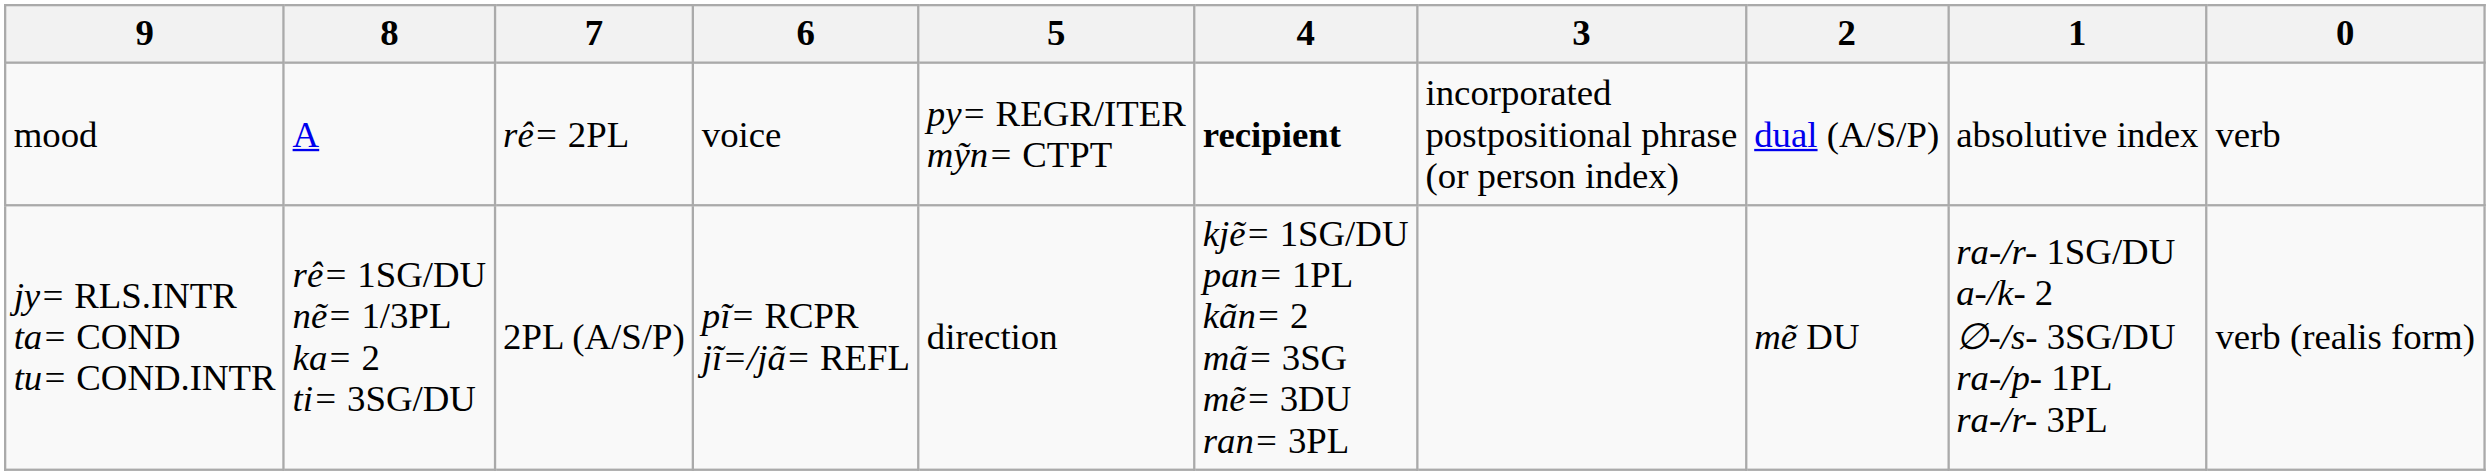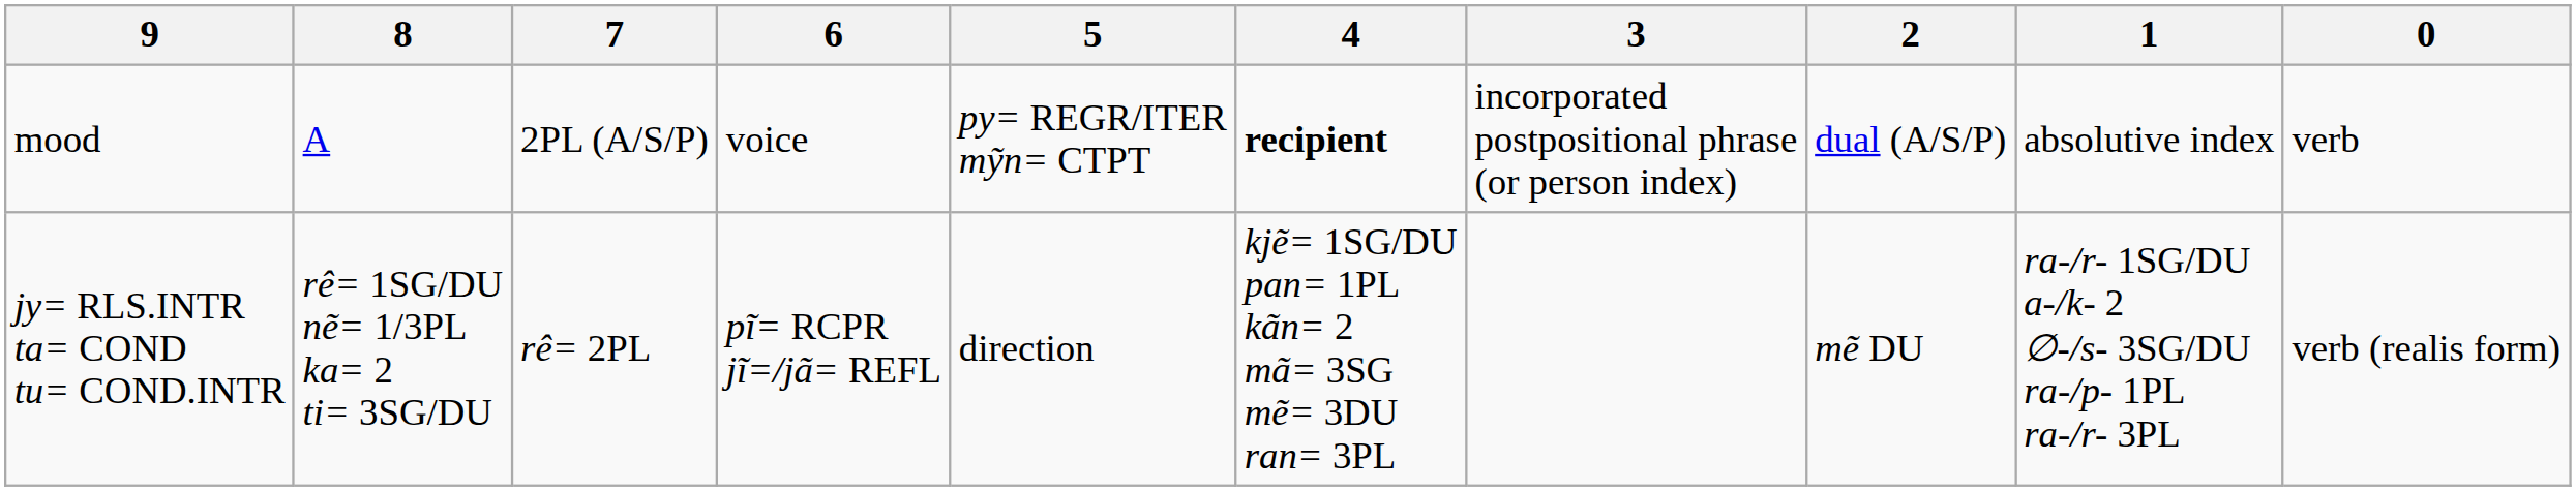mood | 7: rê= 2PL -> 2PL (A/S/P)
jy= RLS.INTR ta= COND tu= COND.INTR | 7: 2PL (A/S/P) -> rê= 2PL
